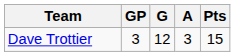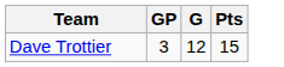- column: A | 3
